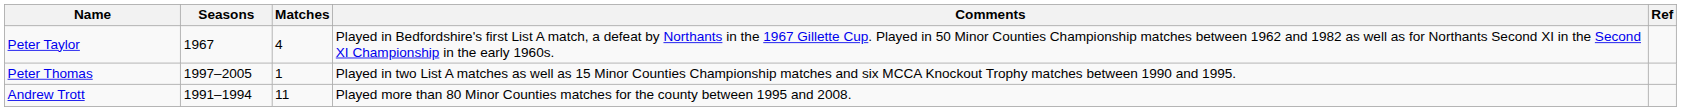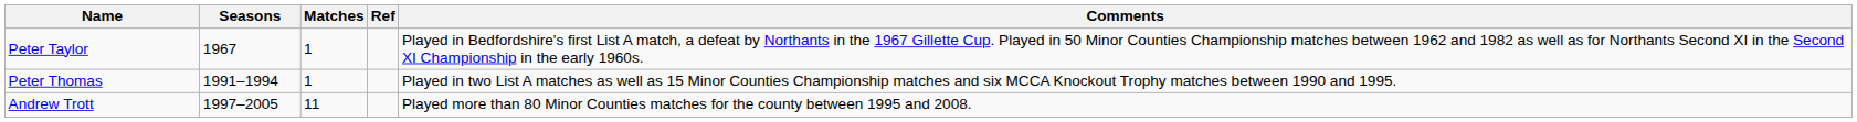columns swapped: Comments <-> Ref
Peter Taylor | Matches: 4 -> 1
Peter Thomas | Seasons: 1997–2005 -> 1991–1994
Andrew Trott | Seasons: 1991–1994 -> 1997–2005
